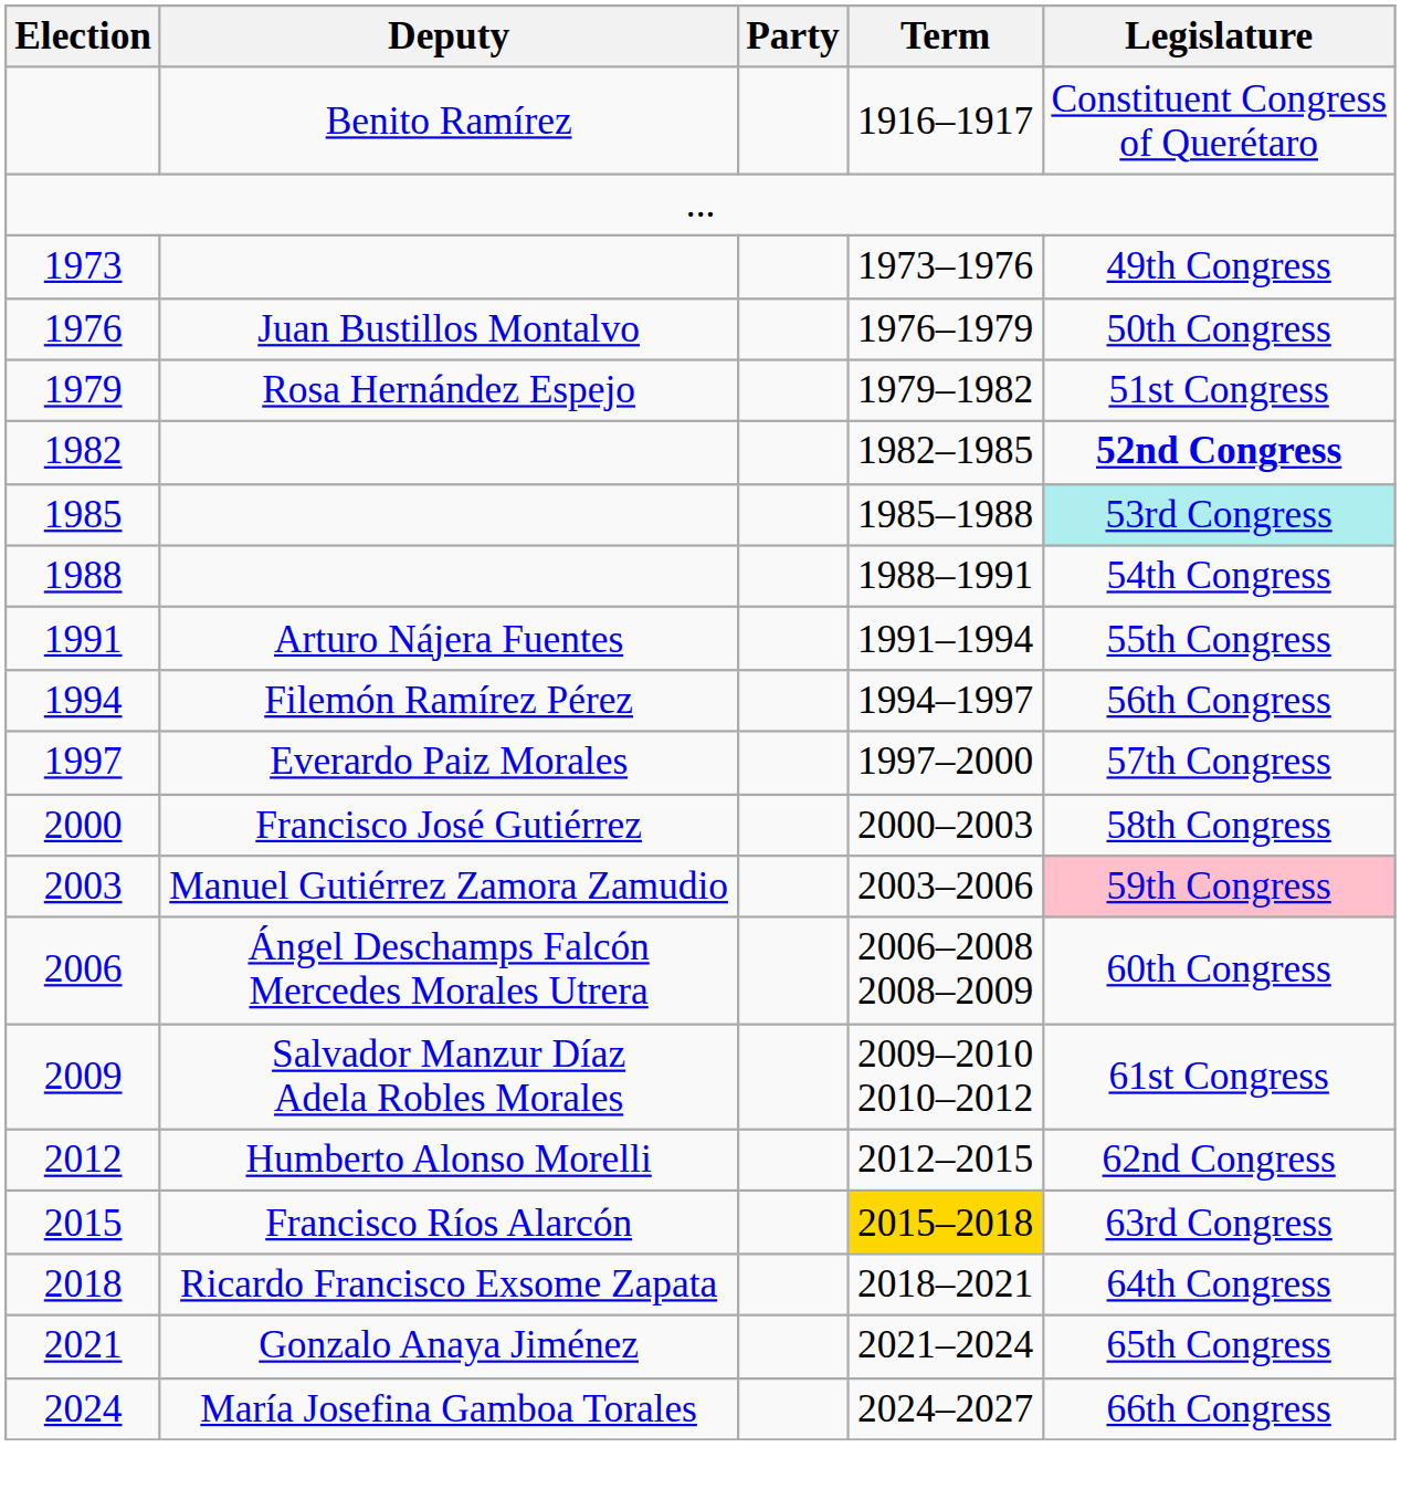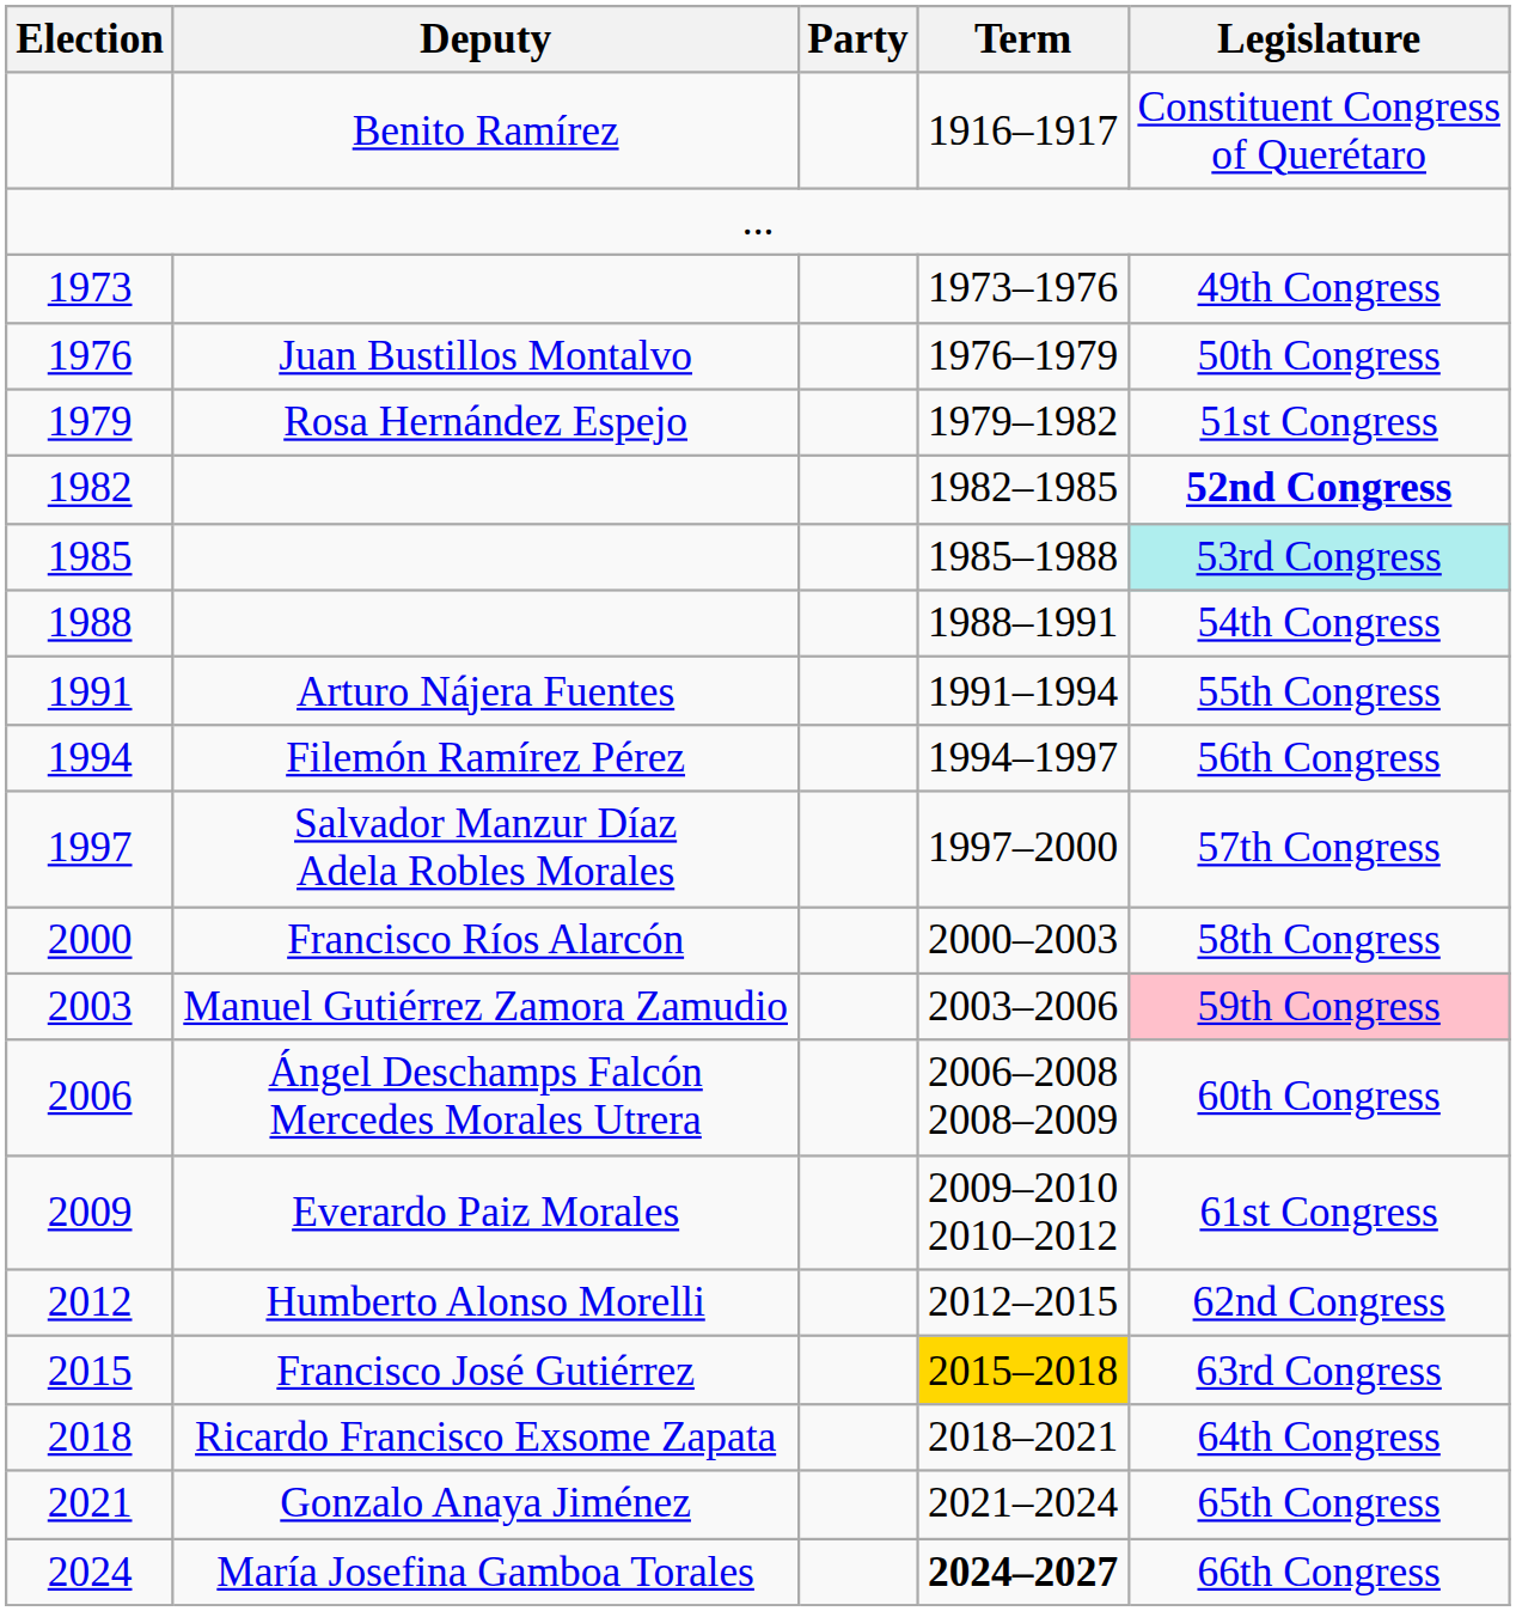1997 | Deputy: Everardo Paiz Morales -> Salvador Manzur Díaz Adela Robles Morales
2000 | Deputy: Francisco José Gutiérrez -> Francisco Ríos Alarcón
2009 | Deputy: Salvador Manzur Díaz Adela Robles Morales -> Everardo Paiz Morales
2015 | Deputy: Francisco Ríos Alarcón -> Francisco José Gutiérrez
2024 | Term: normal -> bold
